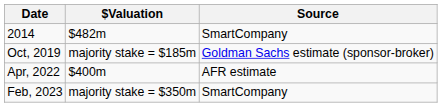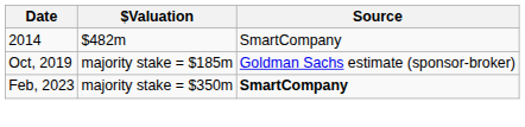- row: Apr, 2022 | $400m | AFR estimate
Feb, 2023 | Source: normal -> bold
